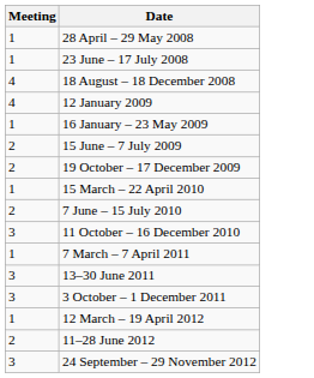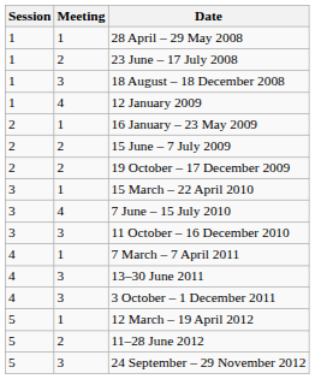+ column: Session | 1 | 1 | 1 | 1 | 2 | 2 | 2 | 3 | 3 | 3 | 4 | 4 | 4 | 5 | 5 | 5
23 June – 17 July 2008 | Meeting: 1 -> 2
18 August – 18 December 2008 | Meeting: 4 -> 3
7 June – 15 July 2010 | Meeting: 2 -> 4
